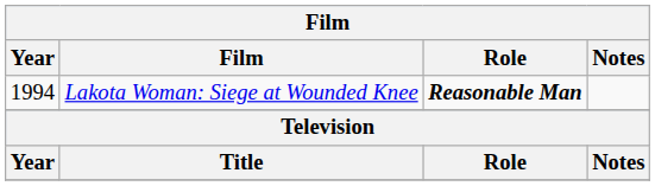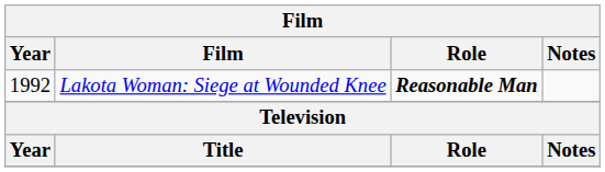Lakota Woman: Siege at Wounded Knee | Year: 1994 -> 1992
